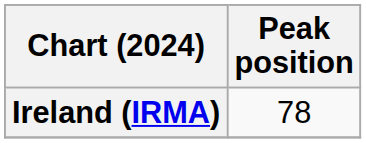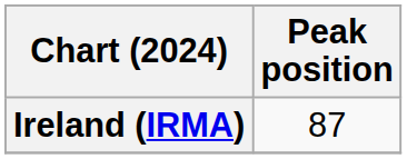Ireland (IRMA) | Peak position: 78 -> 87
